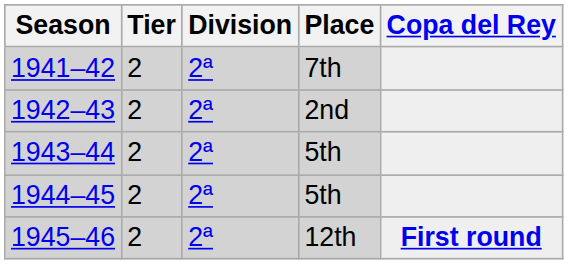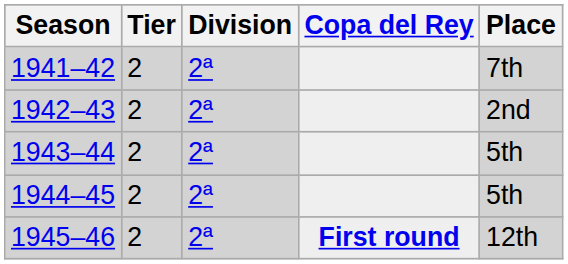columns swapped: Place <-> Copa del Rey
